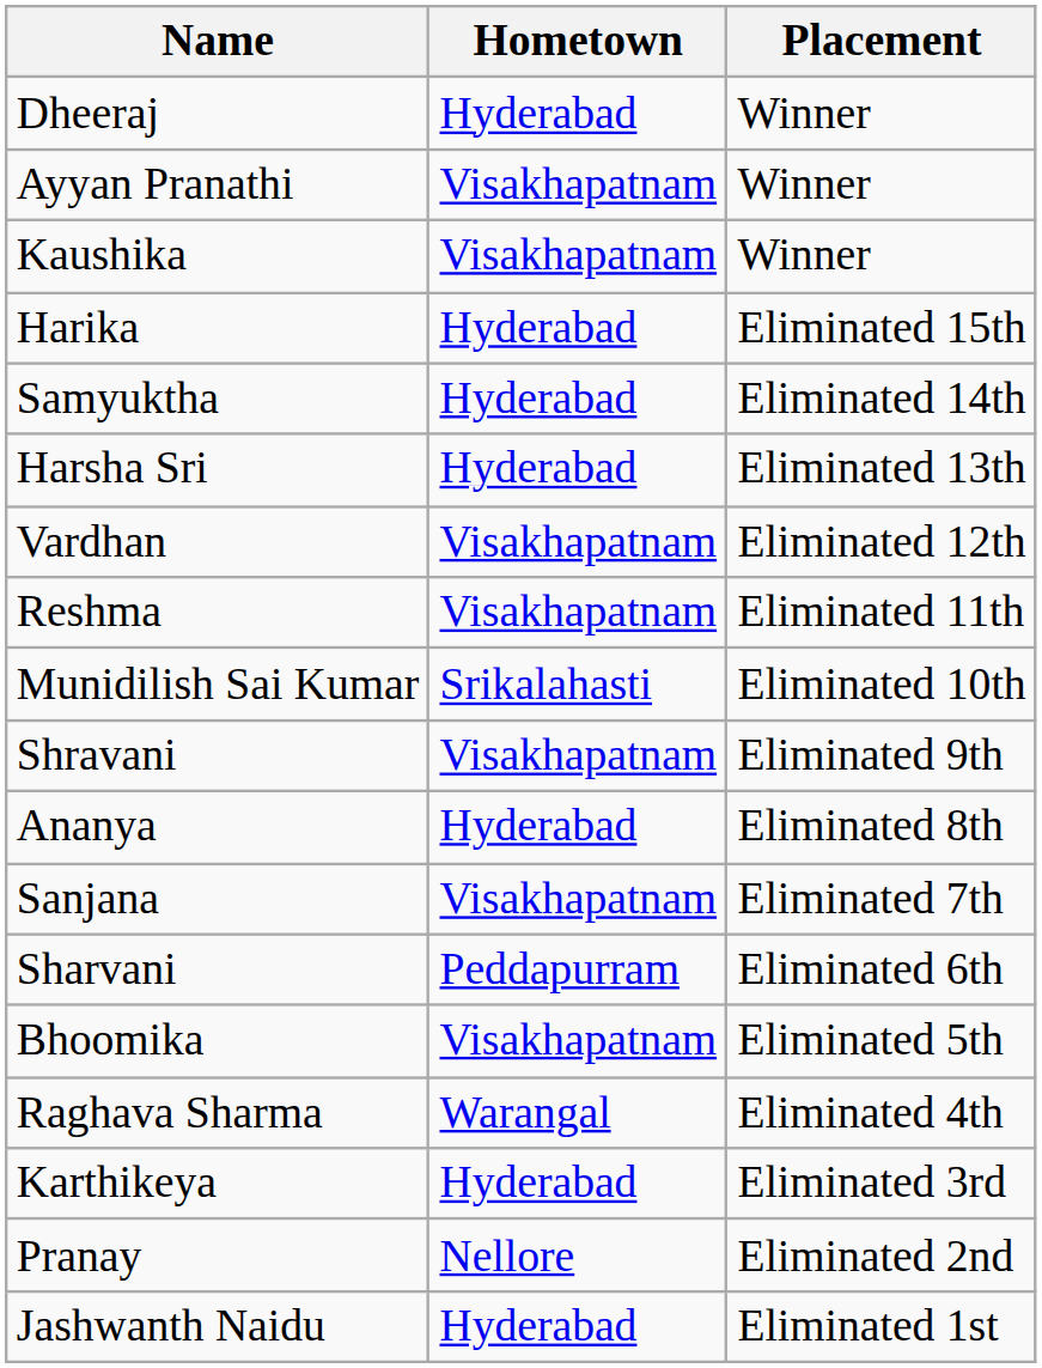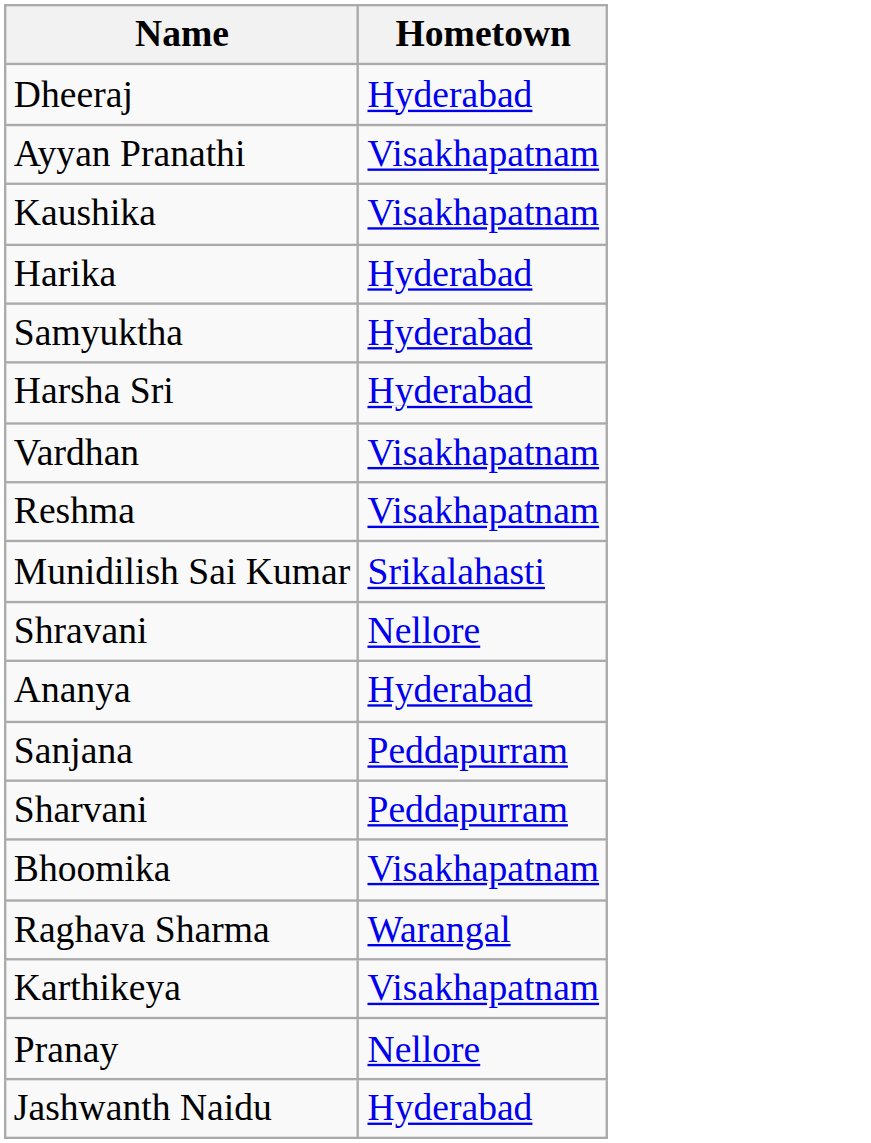- column: Placement | Winner | Winner | Winner | Eliminated 15th | Eliminated 14th | Eliminated 13th | Eliminated 12th | Eliminated 11th | Eliminated 10th | Eliminated 9th | Eliminated 8th | Eliminated 7th | Eliminated 6th | Eliminated 5th | Eliminated 4th | Eliminated 3rd | Eliminated 2nd | Eliminated 1st
Shravani | Hometown: Visakhapatnam -> Nellore
Sanjana | Hometown: Visakhapatnam -> Peddapurram
Karthikeya | Hometown: Hyderabad -> Visakhapatnam
